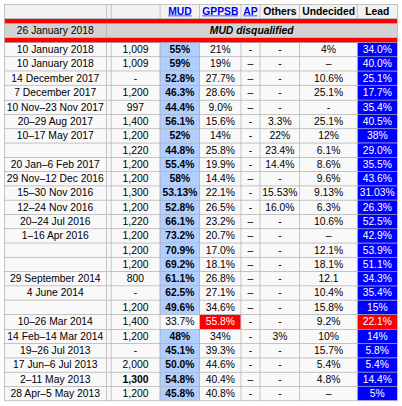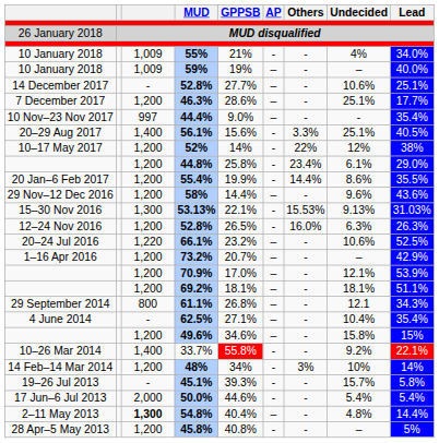44.8% | column 3: 1,220 -> 1,200
